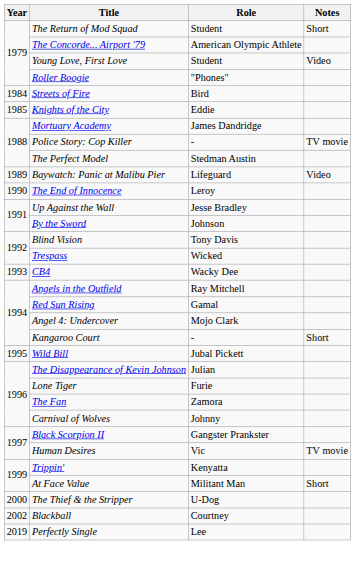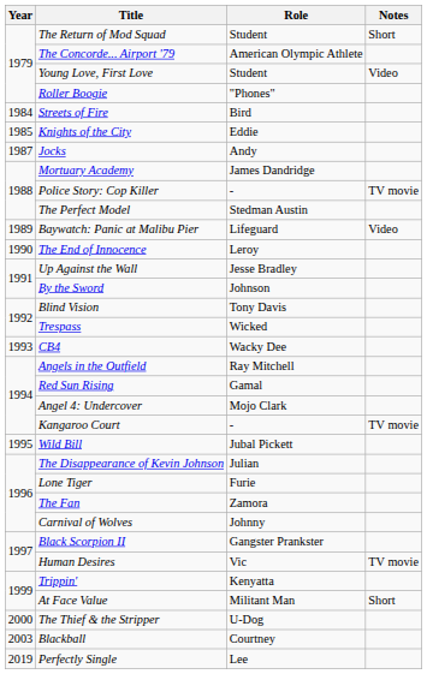+ row: 1987 | Jocks | Andy
Kangaroo Court | Notes: Short -> TV movie
Blackball | Year: 2002 -> 2003
